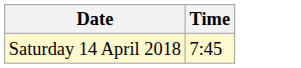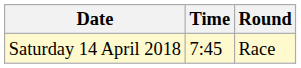+ column: Round | Race
